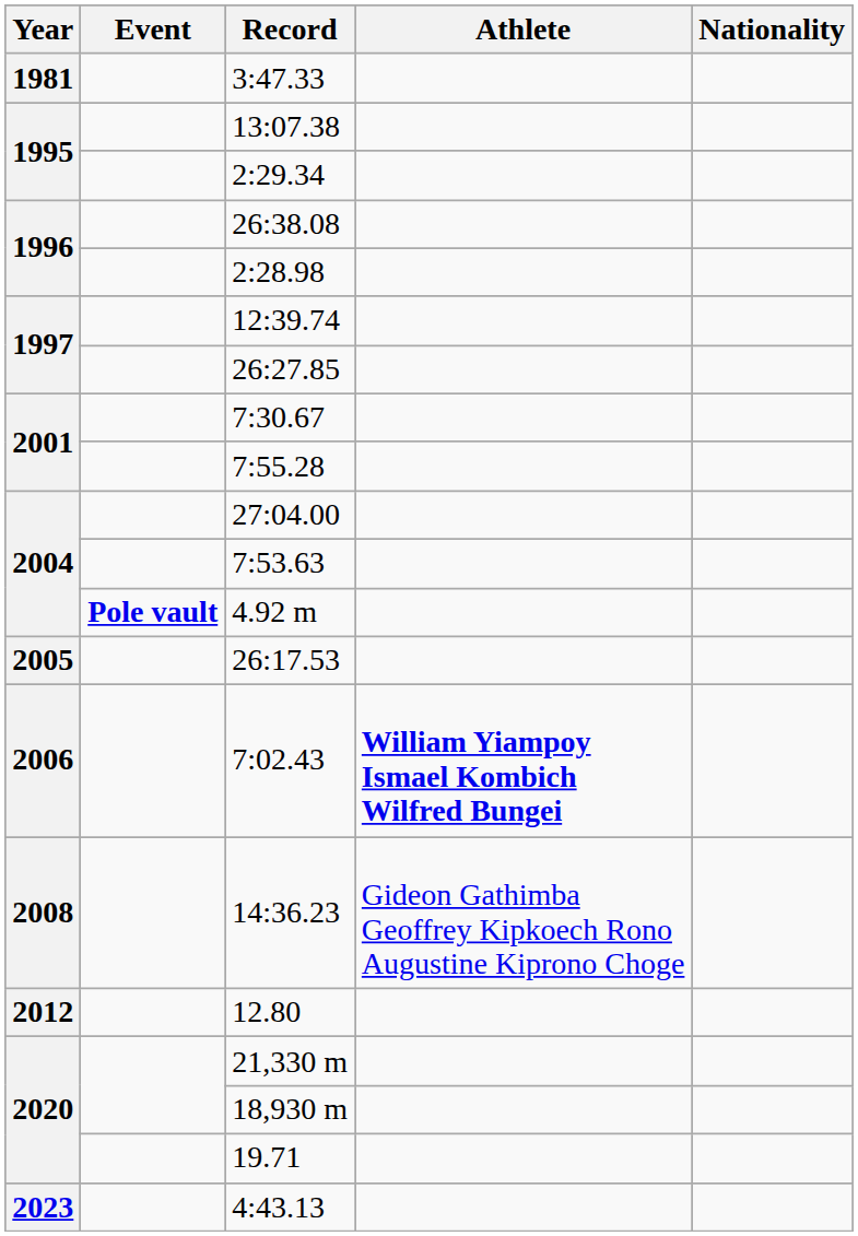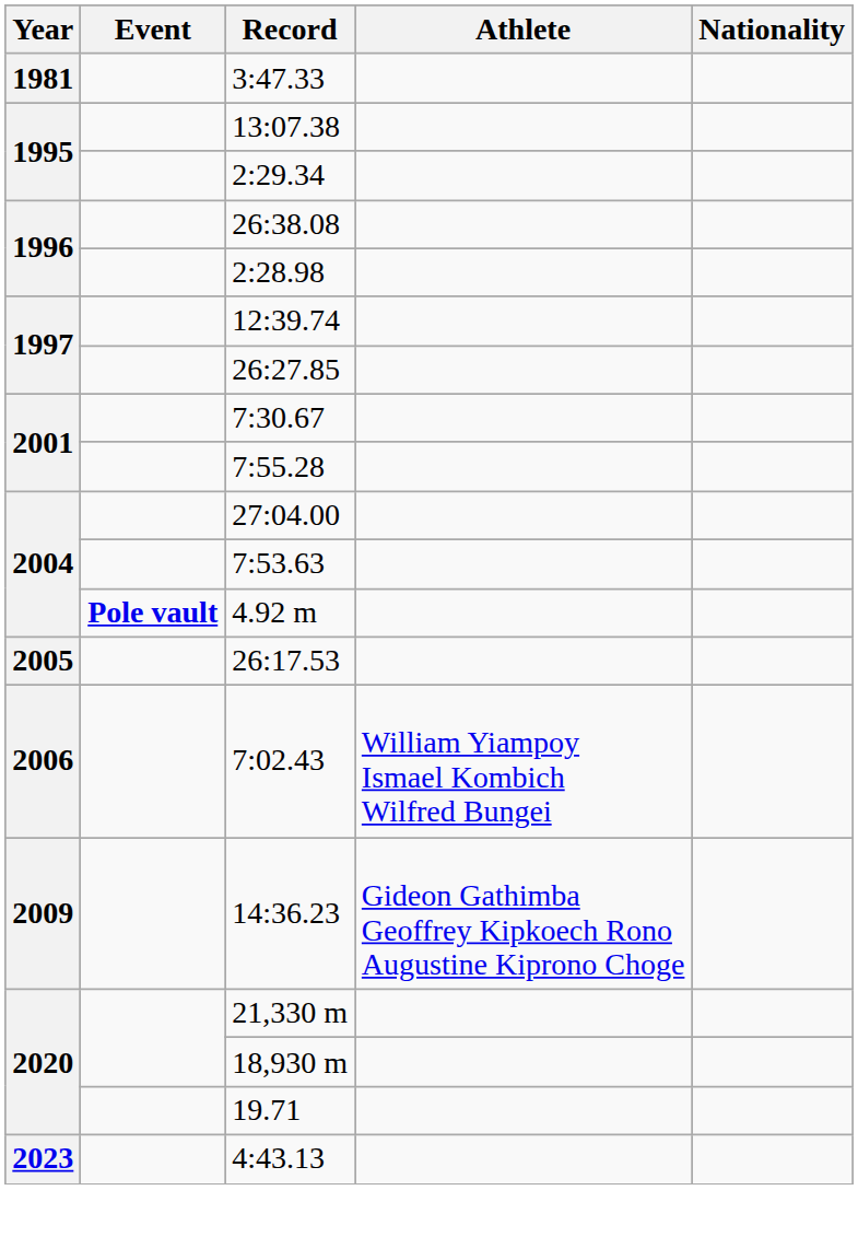7:02.43 | Athlete: bold -> normal
14:36.23 | Year: 2008 -> 2009
- row: 2012 | 12.80
